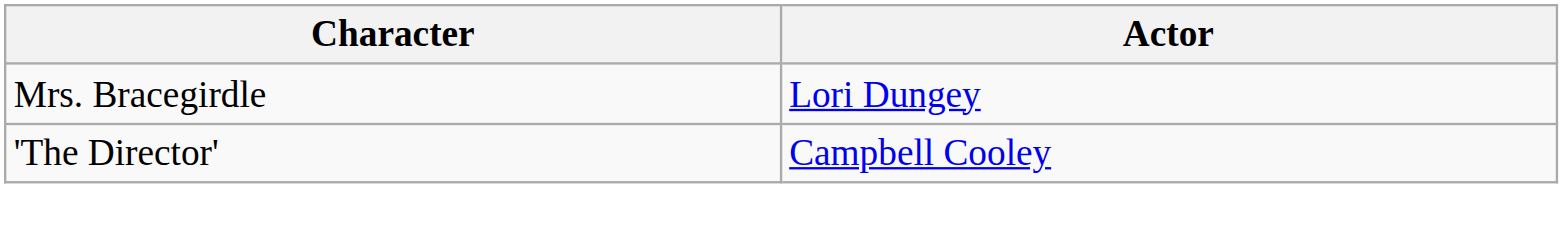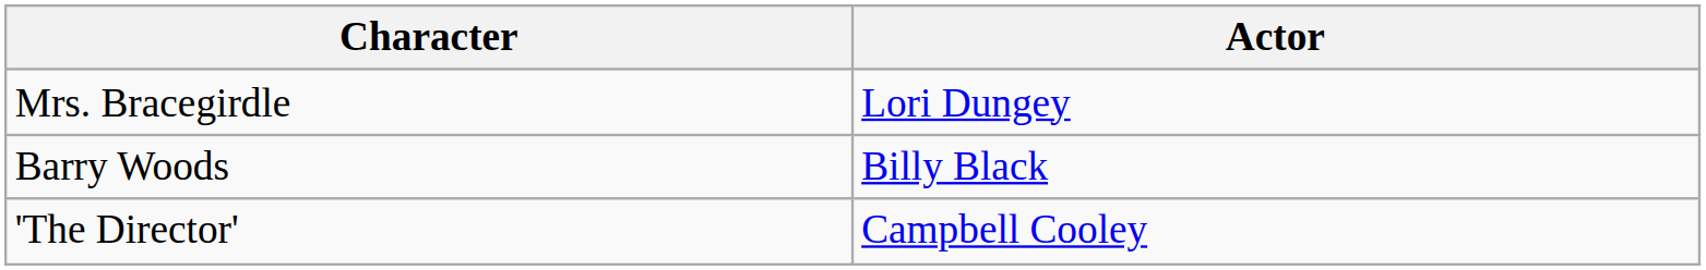+ row: Barry Woods | Billy Black
